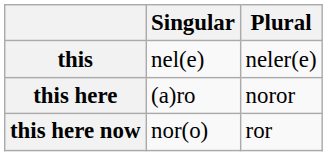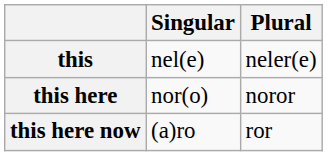this here | Singular: (a)ro -> nor(o)
this here now | Singular: nor(o) -> (a)ro
